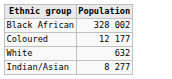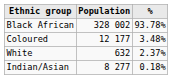+ column: % | 93.78% | 3.48% | 2.37% | 0.18%
